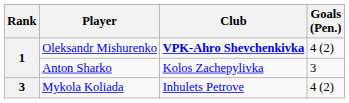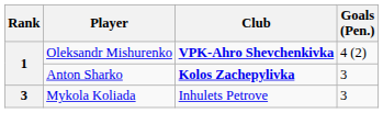Anton Sharko | Club: normal -> bold
Mykola Koliada | Goals (Pen.): 4 (2) -> 3
